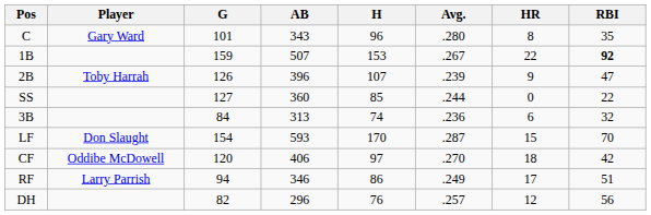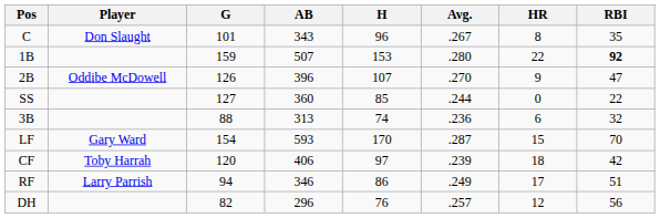C | Player: Gary Ward -> Don Slaught
C | Avg.: .280 -> .267
1B | Avg.: .267 -> .280
2B | Player: Toby Harrah -> Oddibe McDowell
2B | Avg.: .239 -> .270
3B | G: 84 -> 88
LF | Player: Don Slaught -> Gary Ward
CF | Player: Oddibe McDowell -> Toby Harrah
CF | Avg.: .270 -> .239
